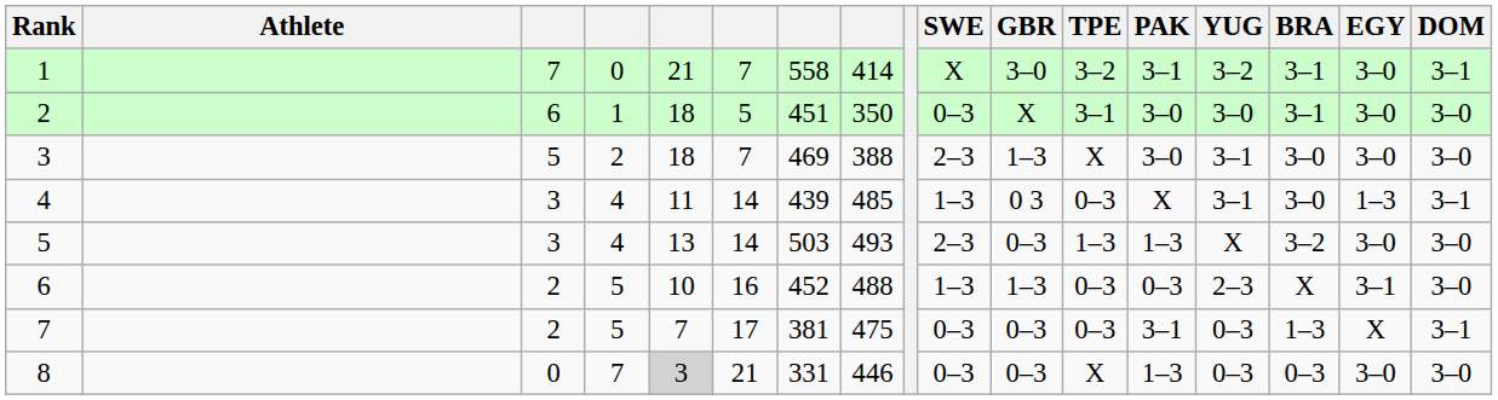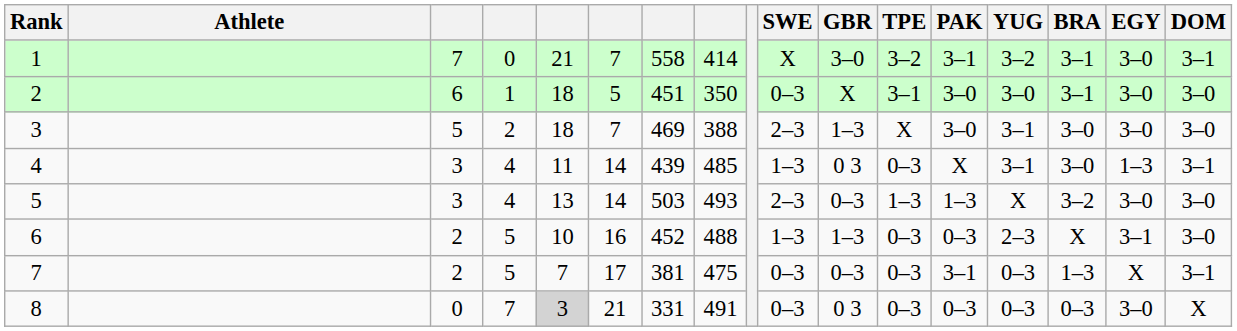8 | column 8: 446 -> 491
8 | GBR: 0–3 -> 0 3
8 | TPE: X -> 0–3
8 | PAK: 1–3 -> 0–3
8 | DOM: 3–0 -> X
